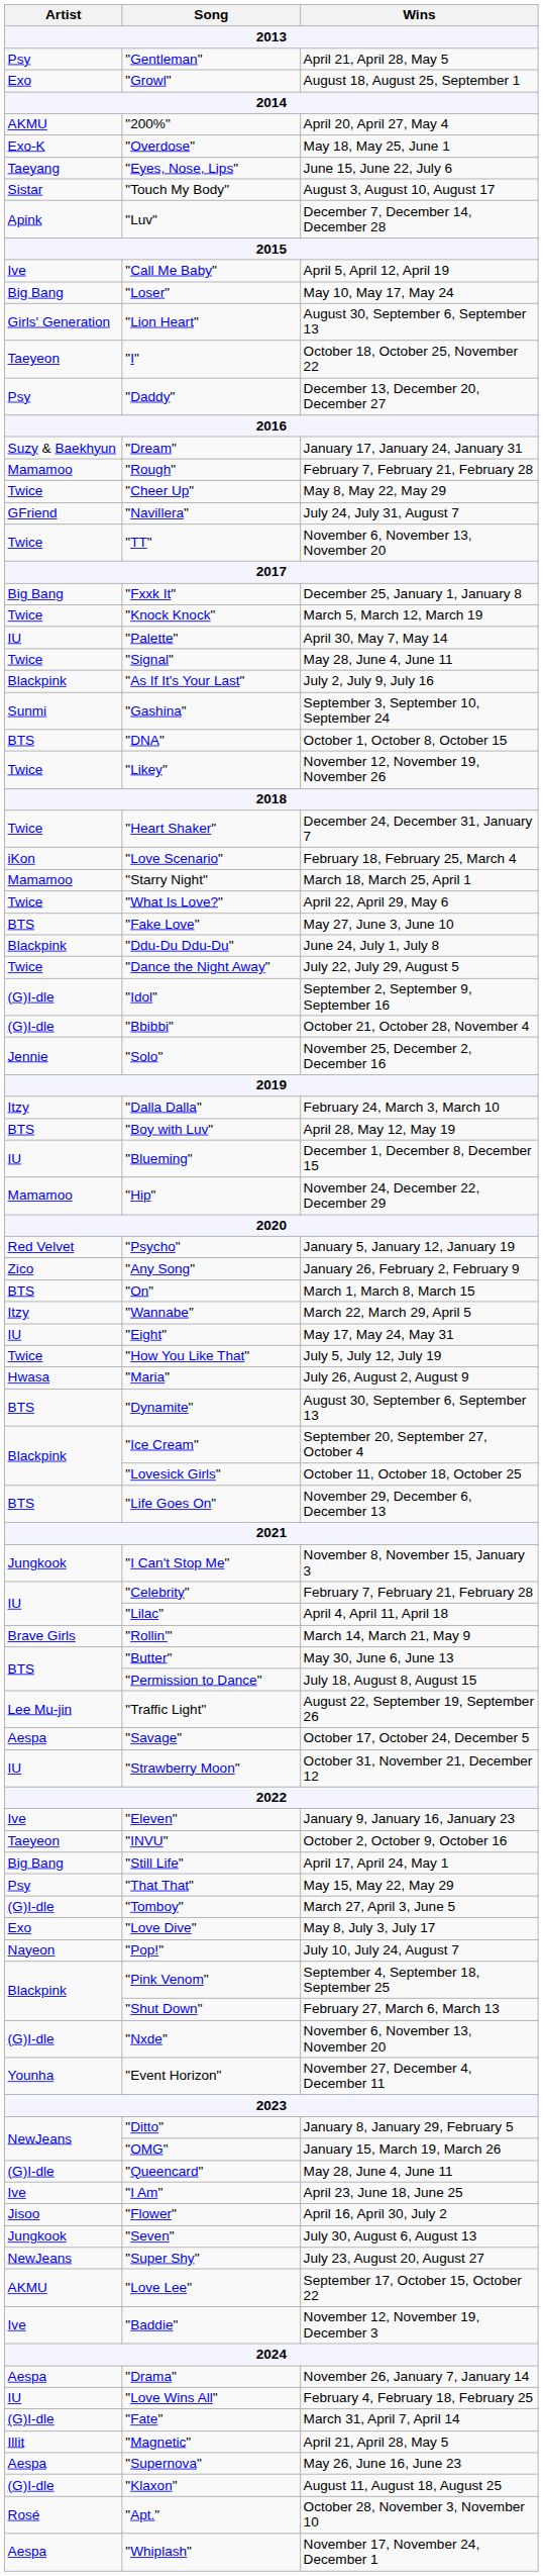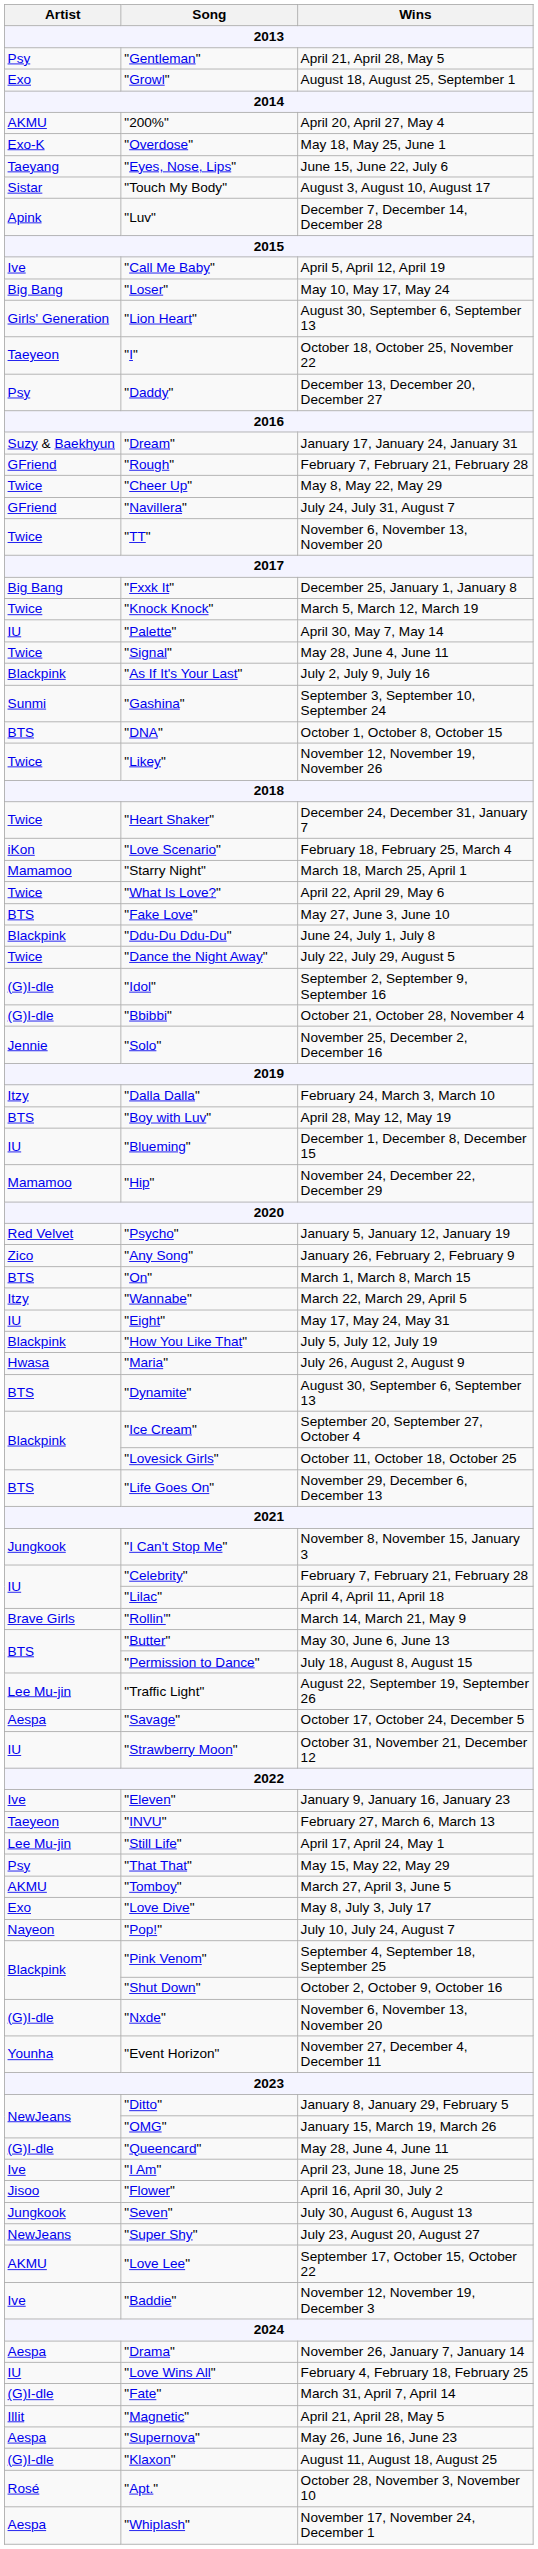"Rough" | Artist: Mamamoo -> GFriend
"How You Like That" | Artist: Twice -> Blackpink
"INVU" | Wins: October 2, October 9, October 16 -> February 27, March 6, March 13
"Still Life" | Artist: Big Bang -> Lee Mu-jin
"Tomboy" | Artist: (G)I-dle -> AKMU
"Shut Down" | Wins: February 27, March 6, March 13 -> October 2, October 9, October 16
